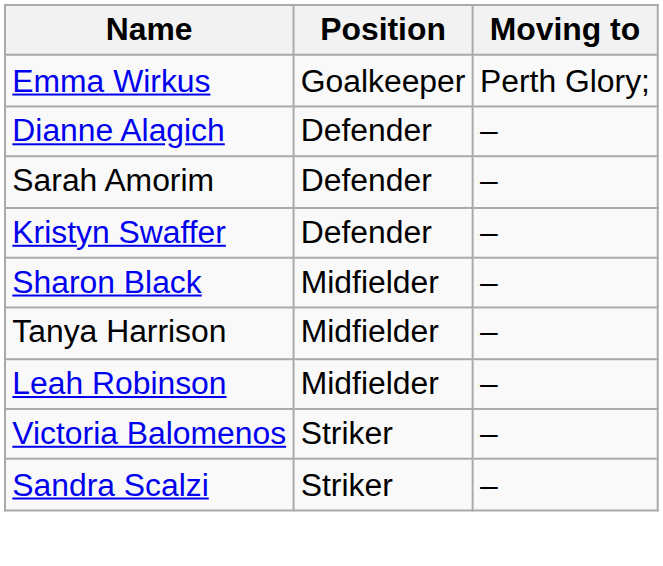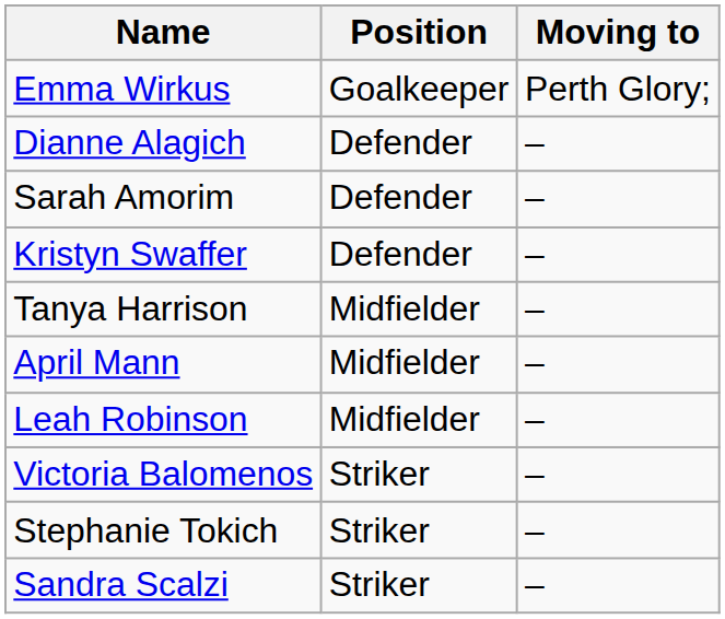- row: Sharon Black | Midfielder | –
+ row: April Mann | Midfielder | –
+ row: Stephanie Tokich | Striker | –
